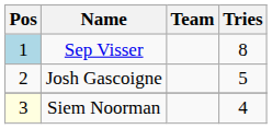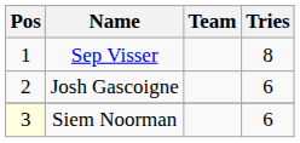Sep Visser | Pos: lightblue background -> no background
Josh Gascoigne | Tries: 5 -> 6
Siem Noorman | Tries: 4 -> 6
